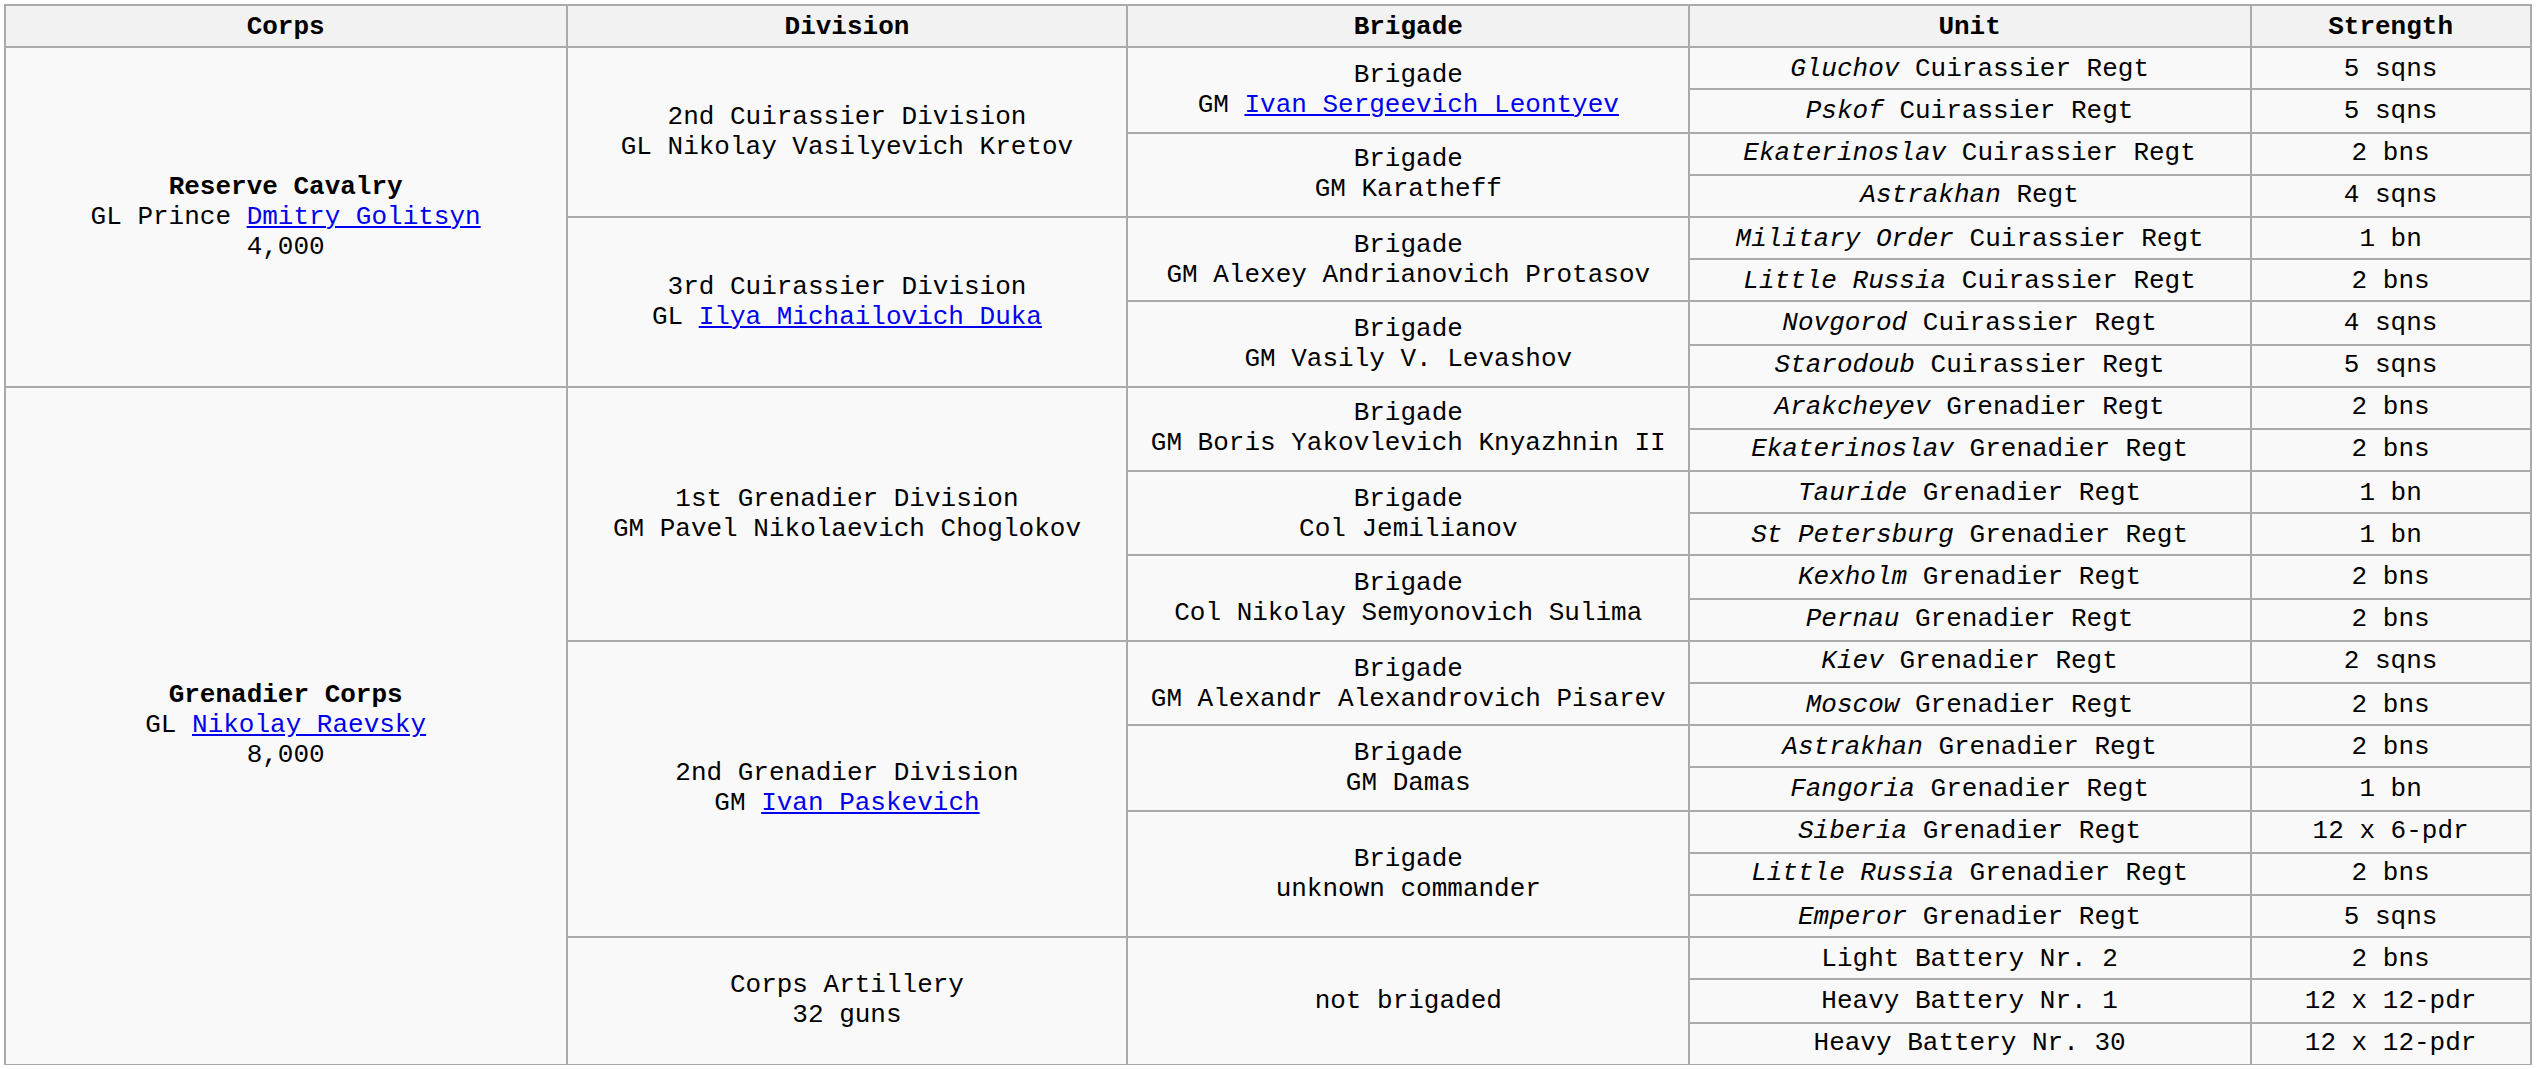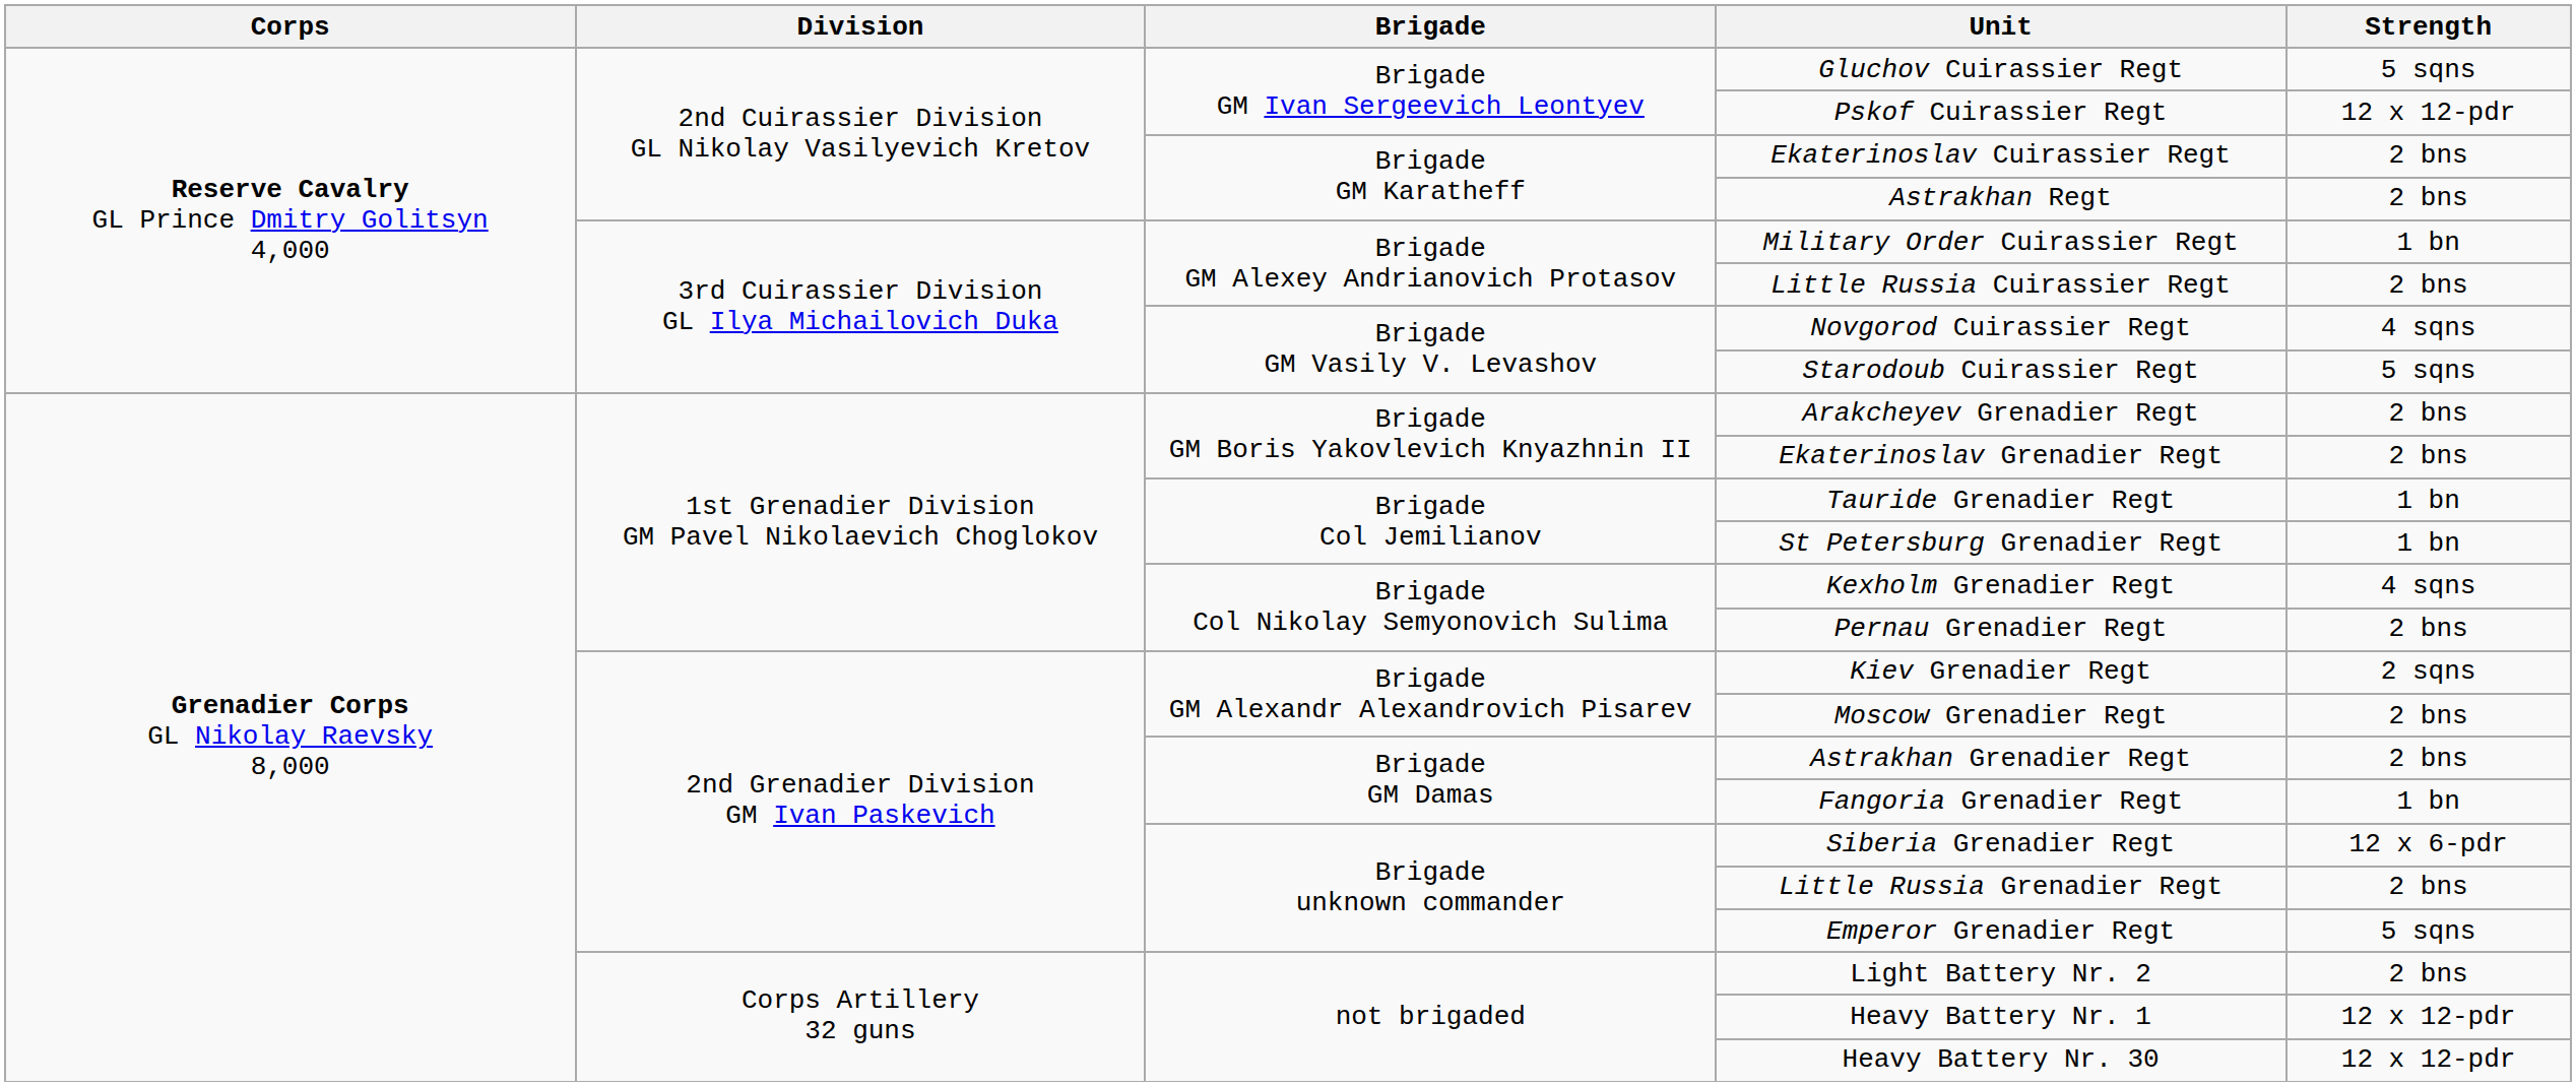Pskof Cuirassier Regt | Strength: 5 sqns -> 12 x 12-pdr
Astrakhan Regt | Strength: 4 sqns -> 2 bns
Kexholm Grenadier Regt | Strength: 2 bns -> 4 sqns
